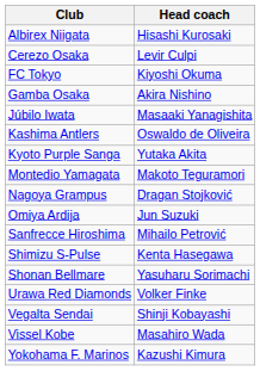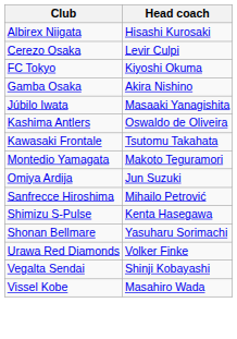+ row: Kawasaki Frontale | Tsutomu Takahata
- row: Kyoto Purple Sanga | Yutaka Akita
- row: Nagoya Grampus | Dragan Stojković
- row: Yokohama F. Marinos | Kazushi Kimura
